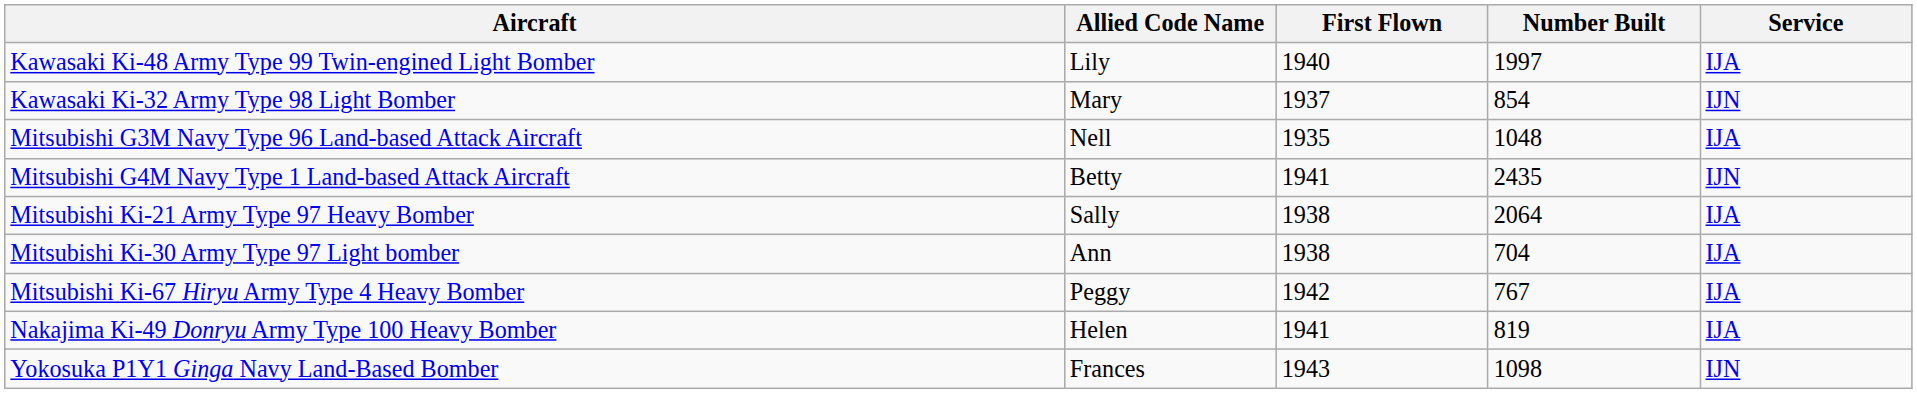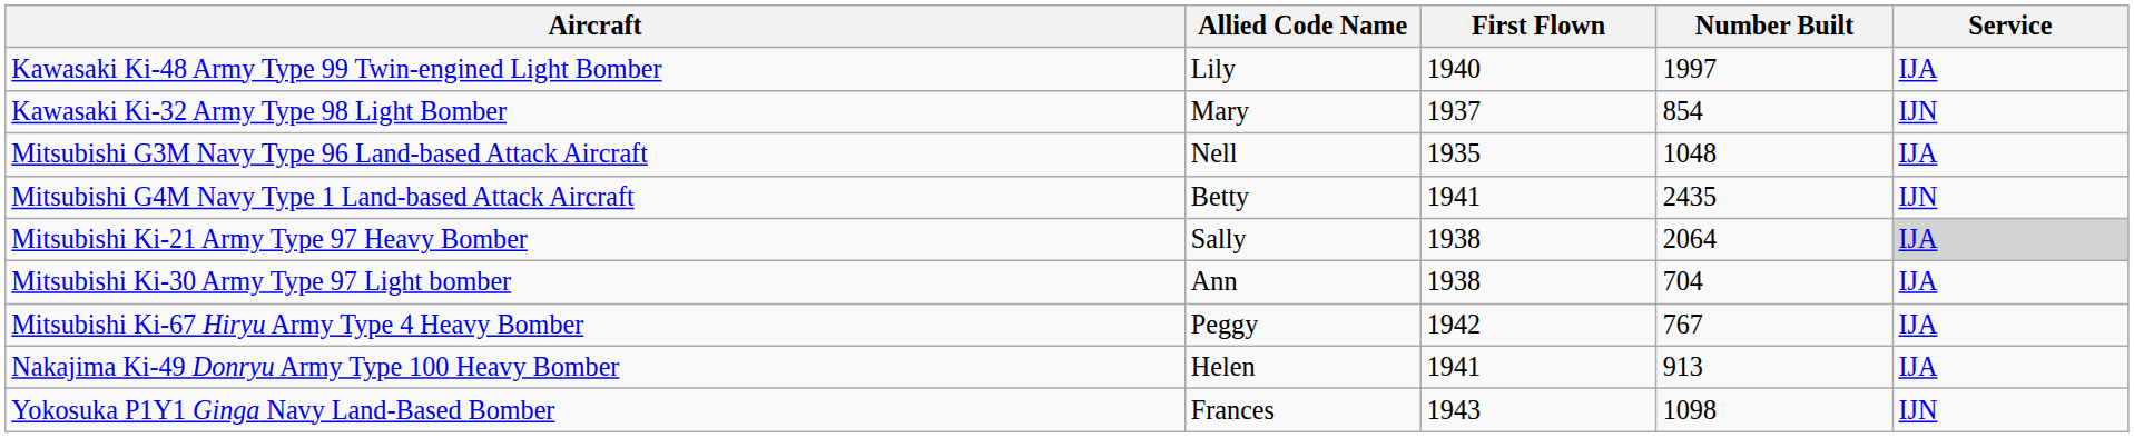Mitsubishi Ki-21 Army Type 97 Heavy Bomber | Service: no background -> lightgrey background
Nakajima Ki-49 Donryu Army Type 100 Heavy Bomber | Number Built: 819 -> 913
